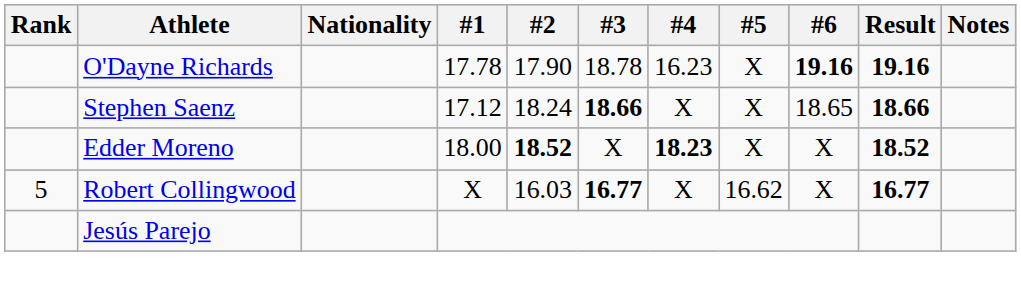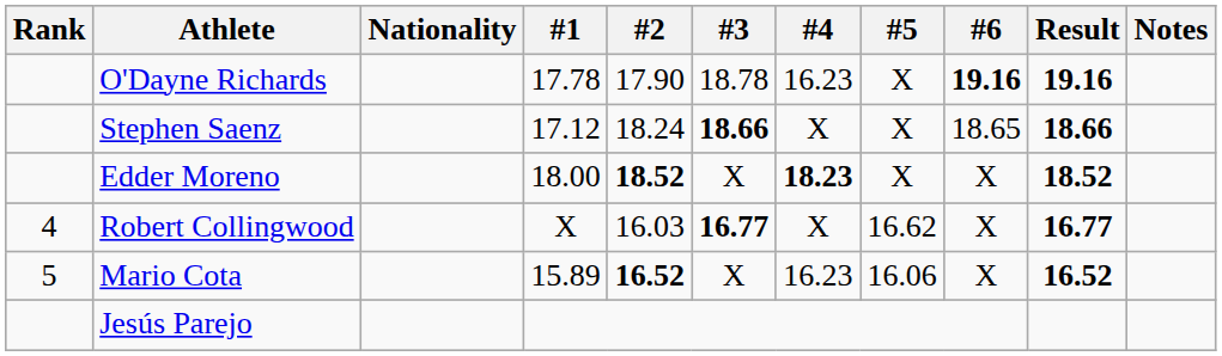Robert Collingwood | Rank: 5 -> 4
+ row: 5 | Mario Cota | 15.89 | 16.52 | X | 16.23 | 16.06 | X | 16.52
